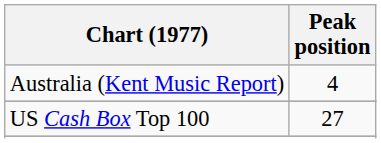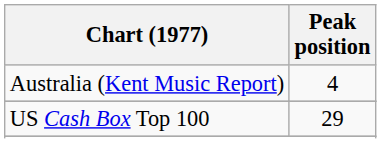US Cash Box Top 100 | Peak position: 27 -> 29
